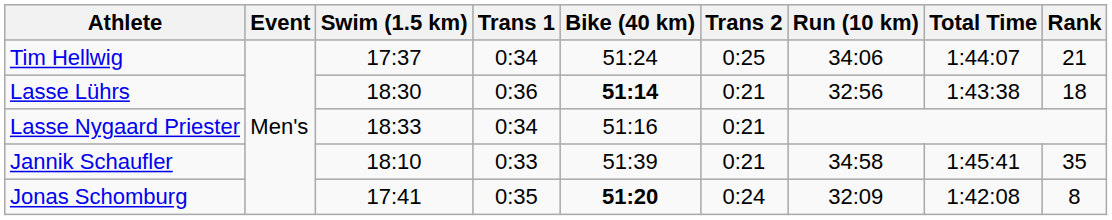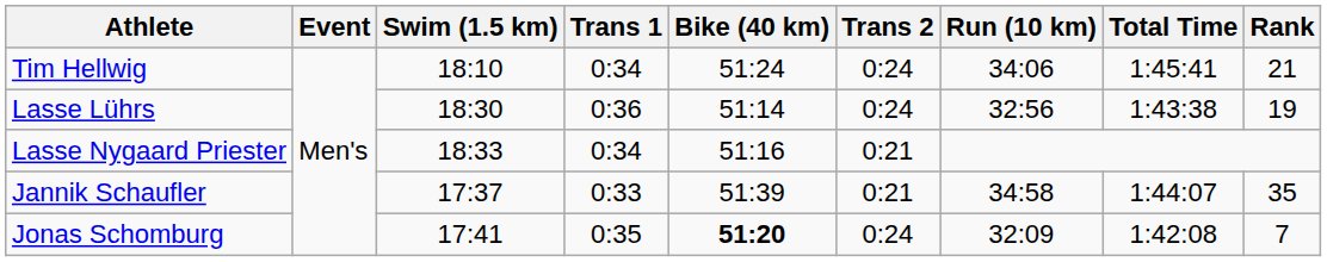Tim Hellwig | Swim (1.5 km): 17:37 -> 18:10
Tim Hellwig | Trans 2: 0:25 -> 0:24
Tim Hellwig | Total Time: 1:44:07 -> 1:45:41
Lasse Lührs | Bike (40 km): bold -> normal
Lasse Lührs | Trans 2: 0:21 -> 0:24
Lasse Lührs | Rank: 18 -> 19
Jannik Schaufler | Swim (1.5 km): 18:10 -> 17:37
Jannik Schaufler | Total Time: 1:45:41 -> 1:44:07
Jonas Schomburg | Rank: 8 -> 7
